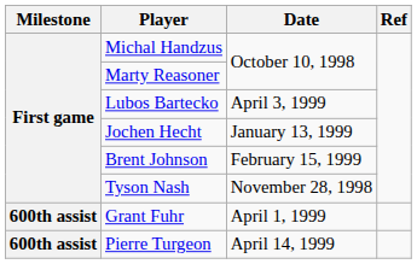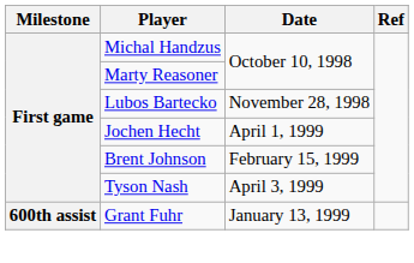Lubos Bartecko | Date: April 3, 1999 -> November 28, 1998
Jochen Hecht | Date: January 13, 1999 -> April 1, 1999
Tyson Nash | Date: November 28, 1998 -> April 3, 1999
Grant Fuhr | Date: April 1, 1999 -> January 13, 1999
- row: 600th assist | Pierre Turgeon | April 14, 1999
